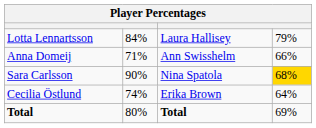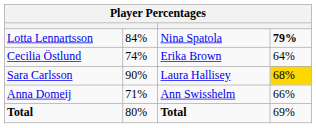Lotta Lennartsson | column 3: Laura Hallisey -> Nina Spatola
Lotta Lennartsson | column 4: normal -> bold
rows swapped: Anna Domeij <-> Cecilia Östlund
Sara Carlsson | column 3: Nina Spatola -> Laura Hallisey
